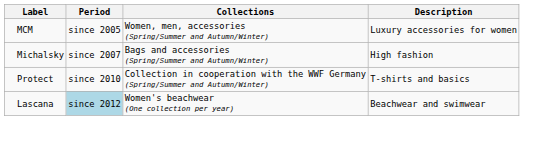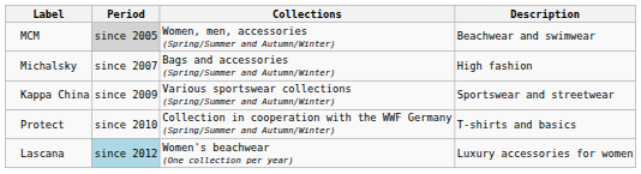MCM | Period: no background -> lightgrey background
MCM | Description: Luxury accessories for women -> Beachwear and swimwear
+ row: Kappa China | since 2009 | Various sportswear collections (Spring/Summer and Autumn/Winter) | Sportswear and streetwear
Lascana | Description: Beachwear and swimwear -> Luxury accessories for women
